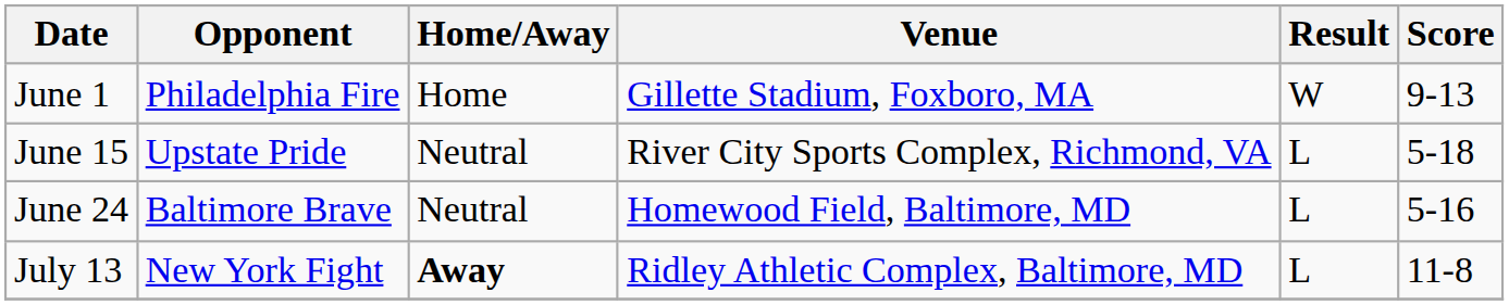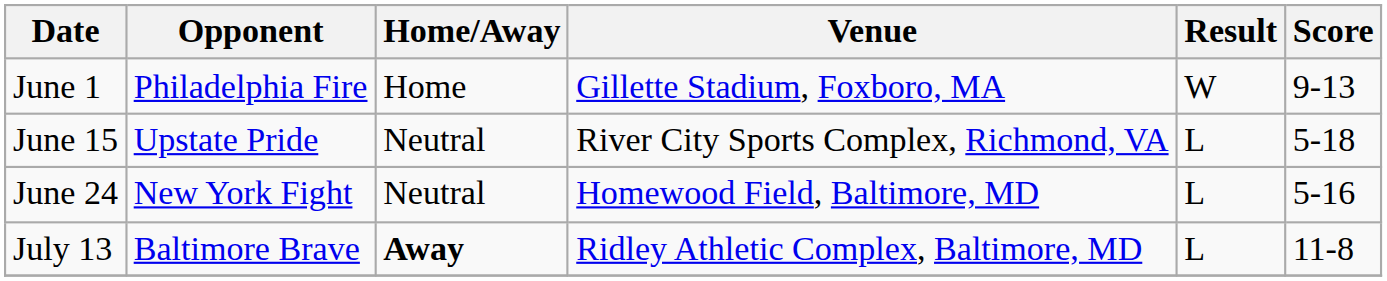June 24 | Opponent: Baltimore Brave -> New York Fight
July 13 | Opponent: New York Fight -> Baltimore Brave
